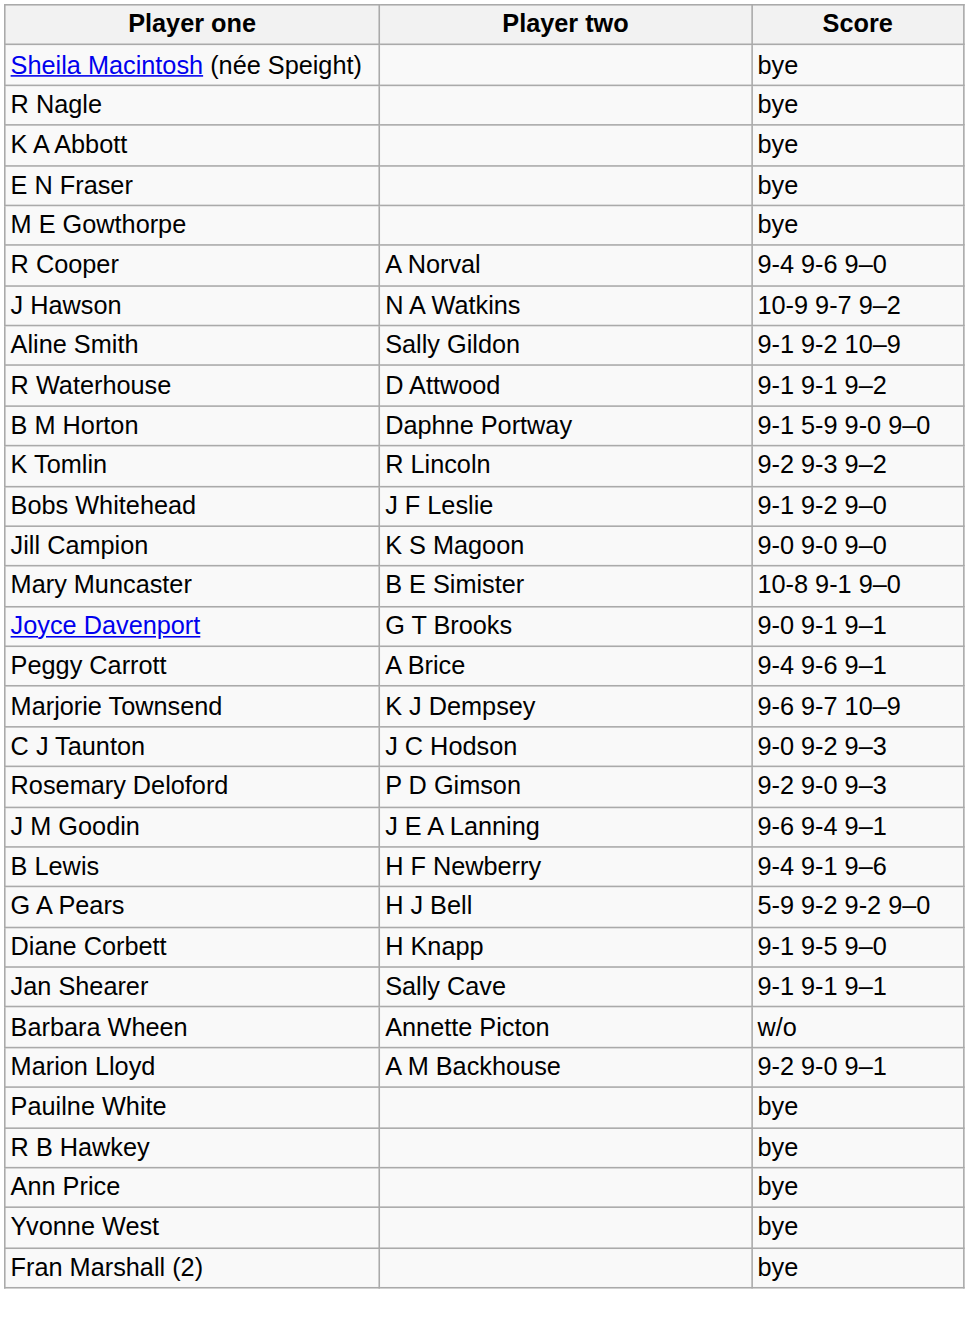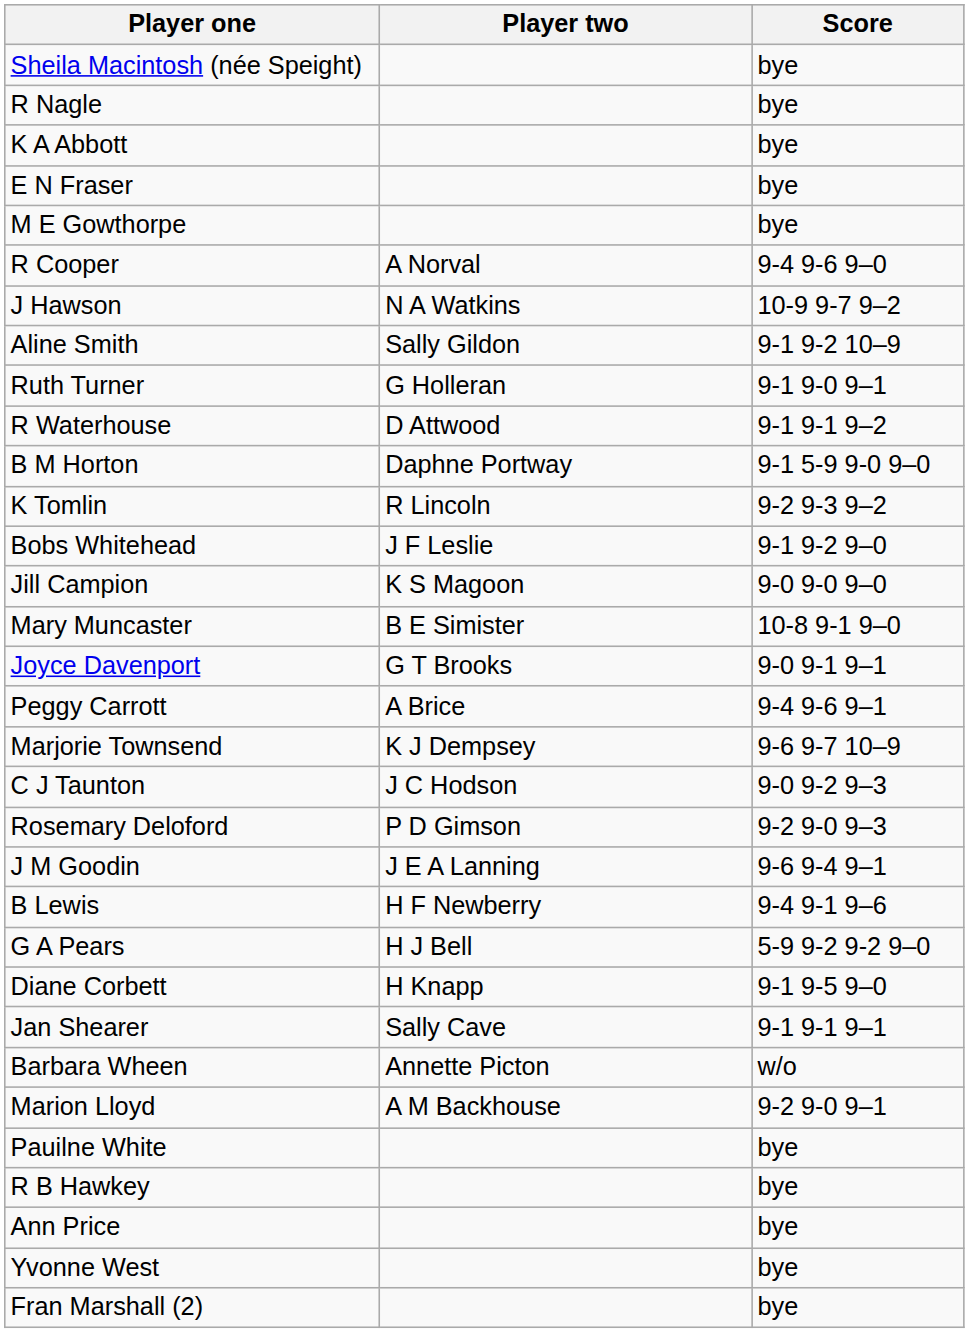+ row: Ruth Turner | G Holleran | 9-1 9-0 9–1
